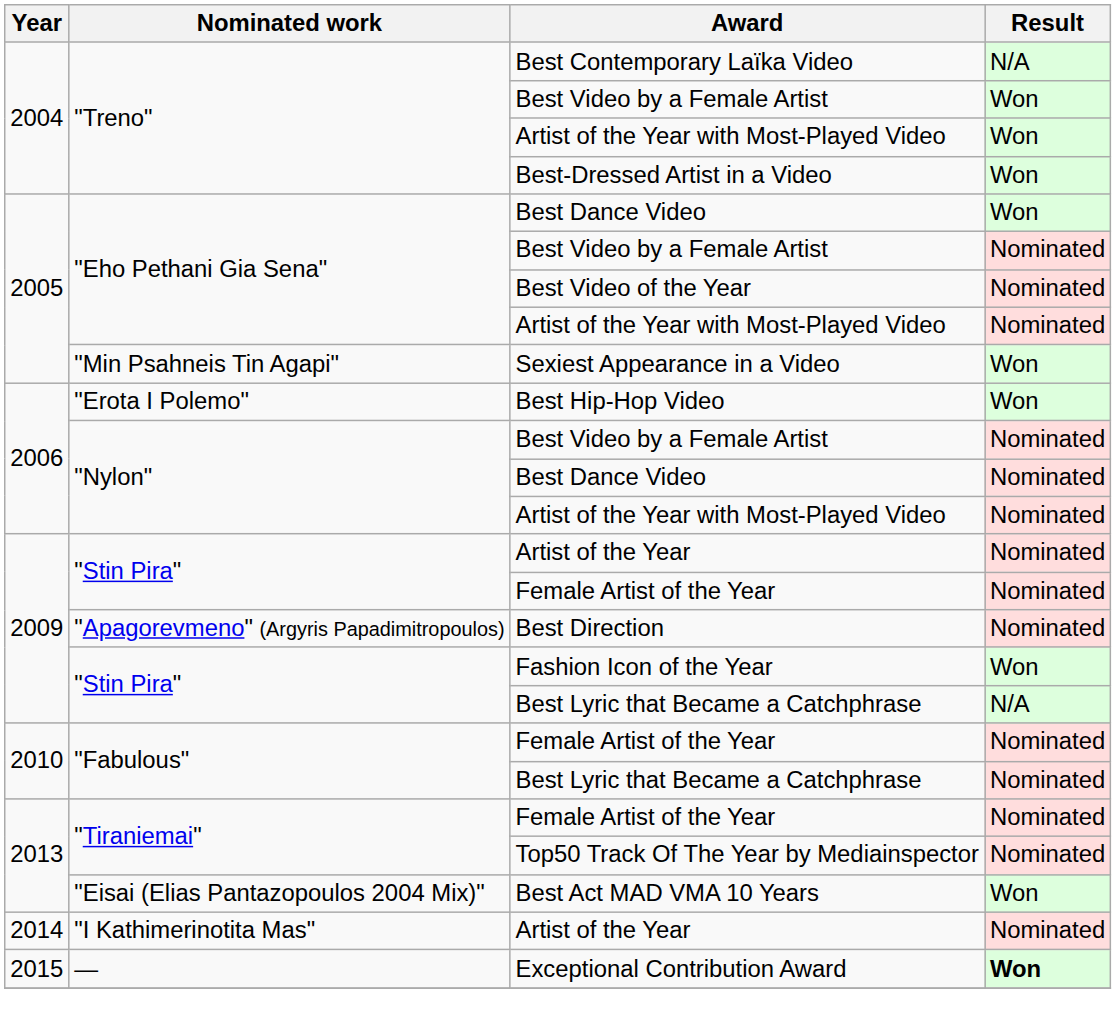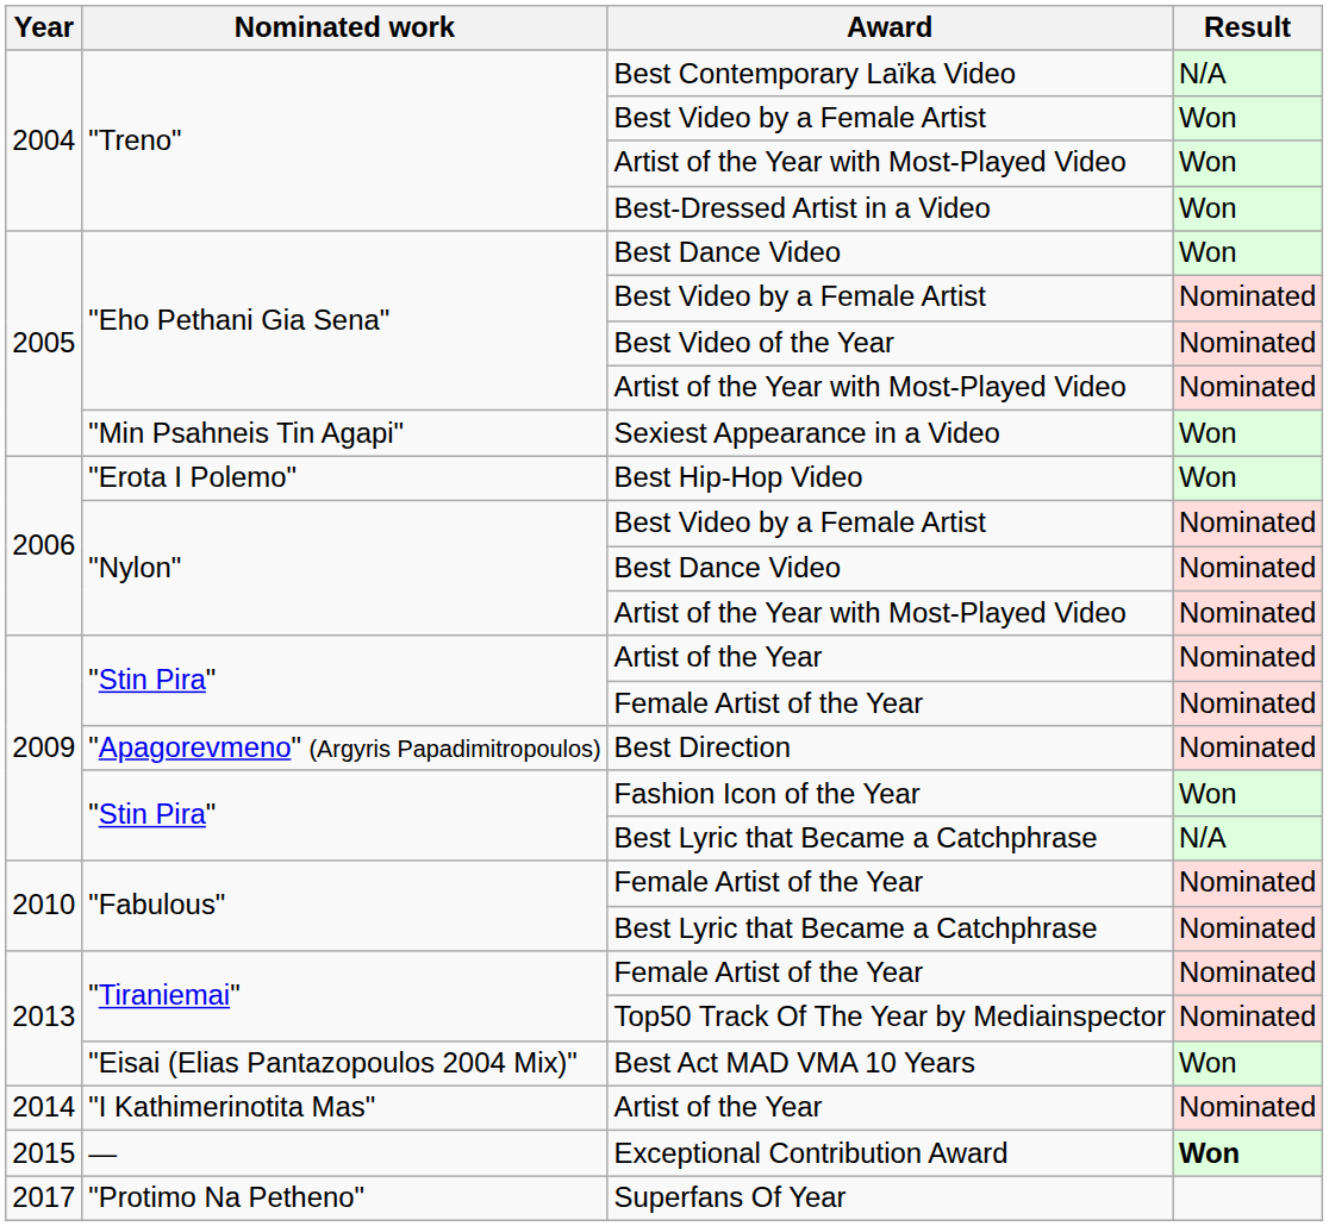+ row: 2017 | "Protimo Na Petheno" | Superfans Of Year
